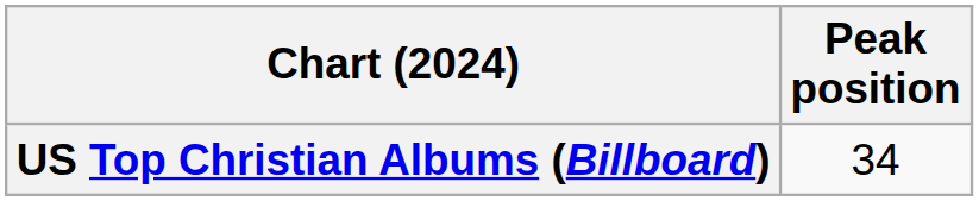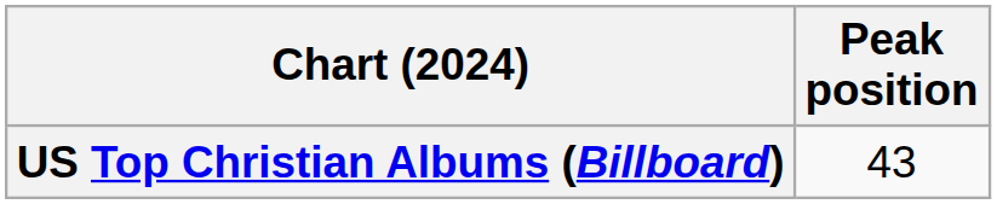US Top Christian Albums (Billboard) | Peak position: 34 -> 43
